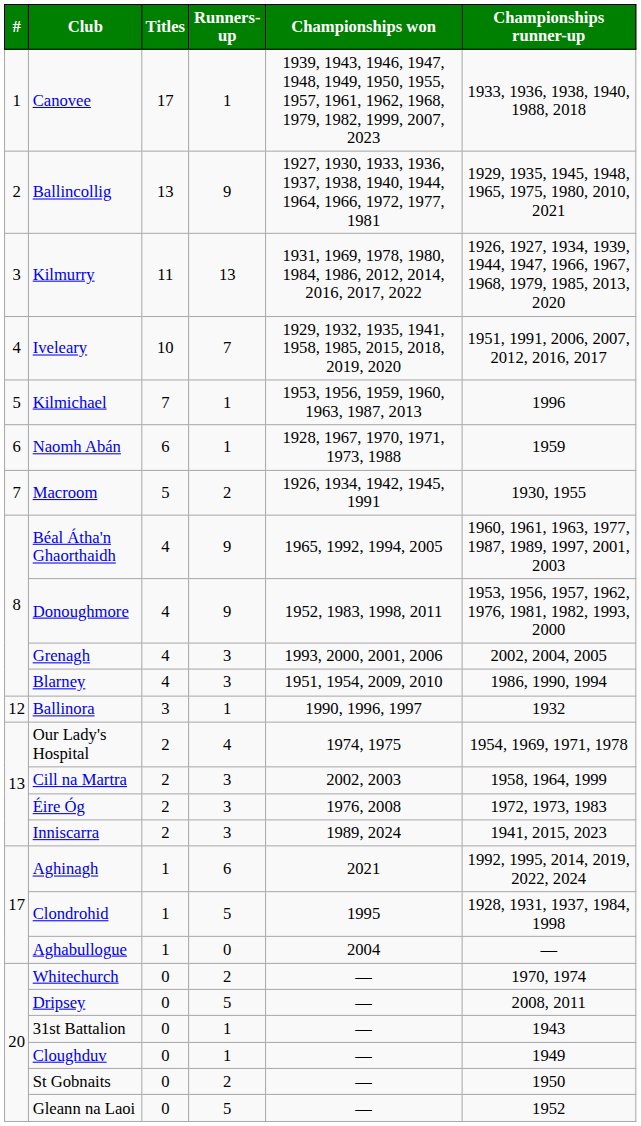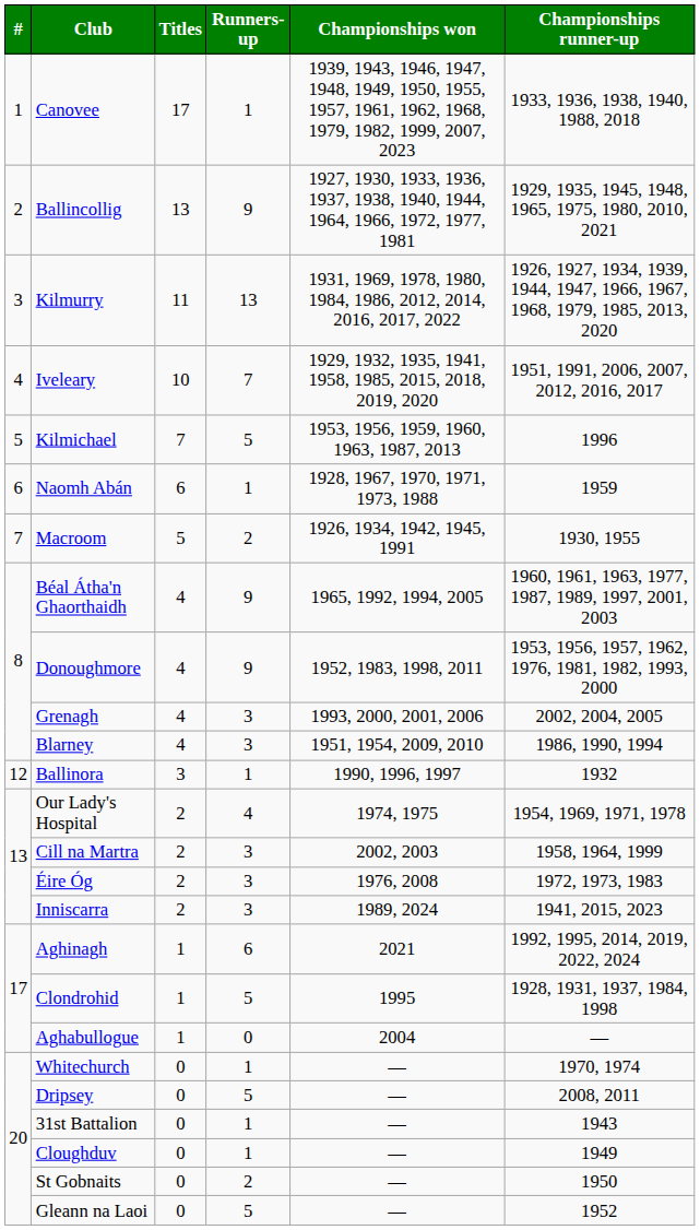Kilmichael | Runners-up: 1 -> 5
Whitechurch | Runners-up: 2 -> 1
